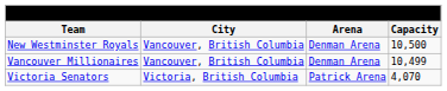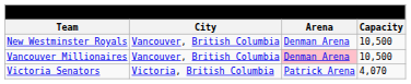Vancouver Millionaires | Arena: no background -> pink background
Vancouver Millionaires | Capacity: 10,499 -> 10,500
